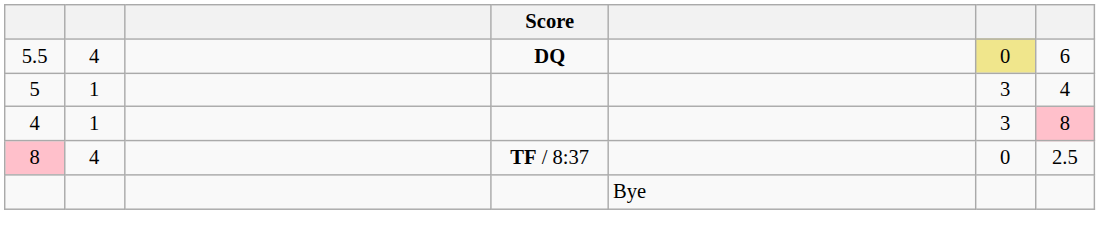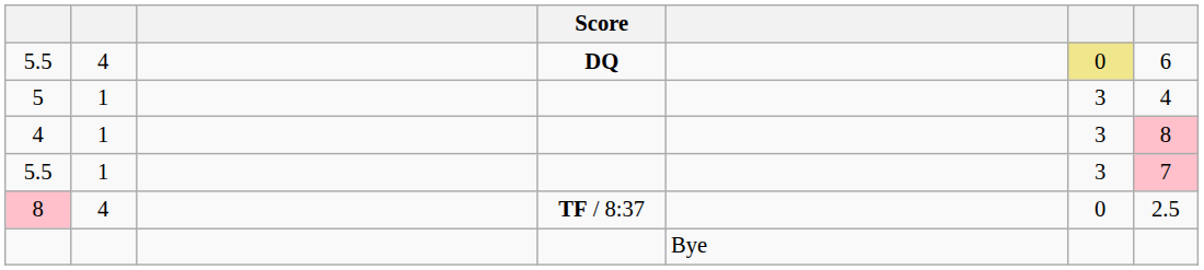+ row: 5.5 | 1 | 3 | 7
